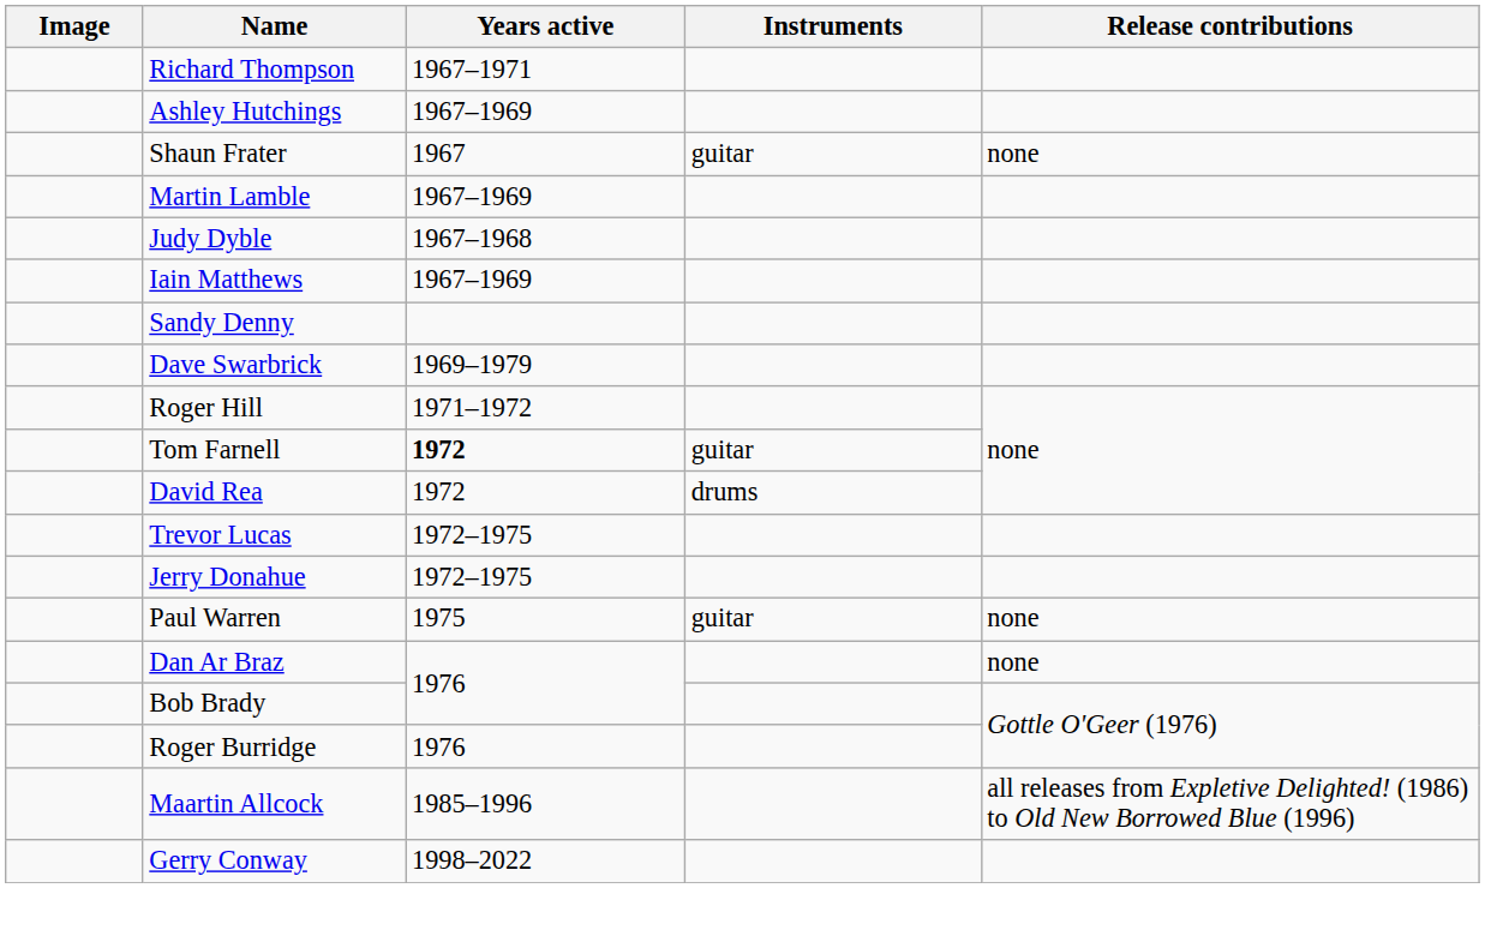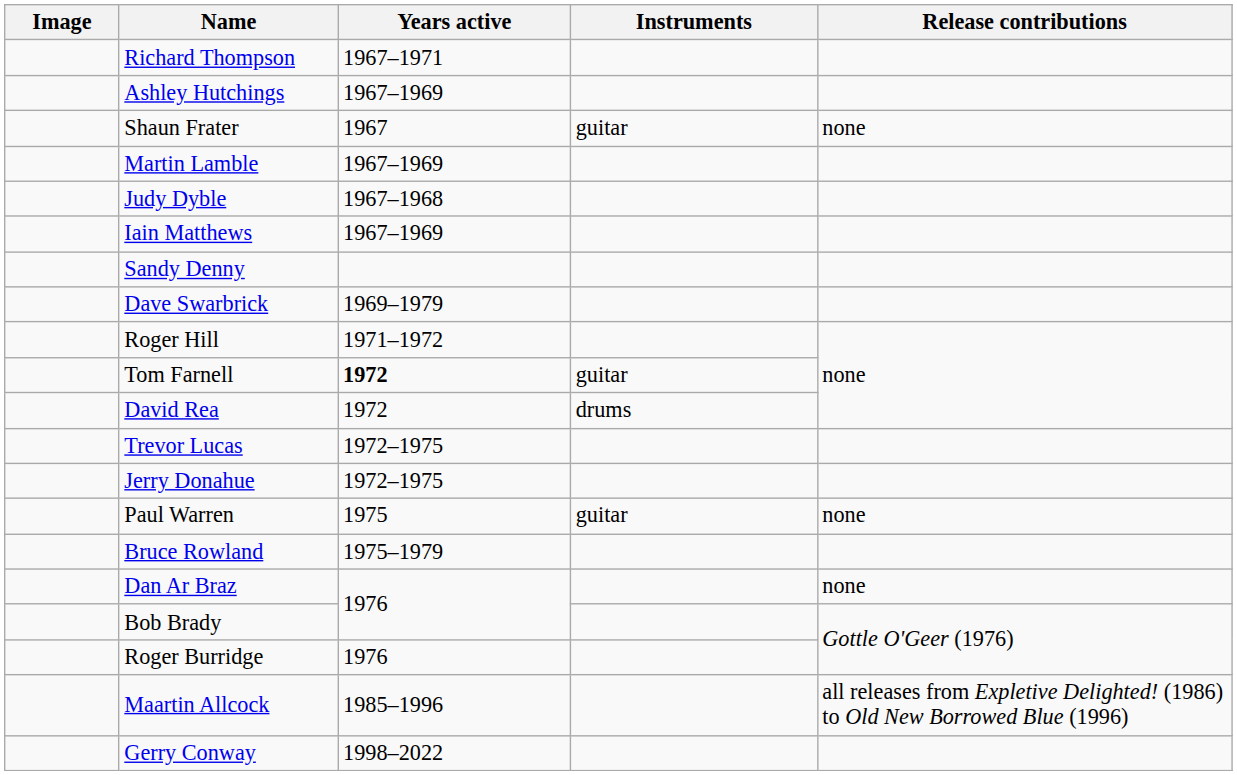+ row: Bruce Rowland | 1975–1979
